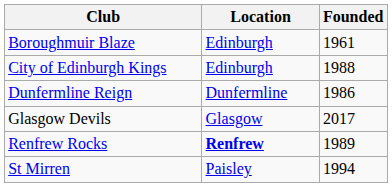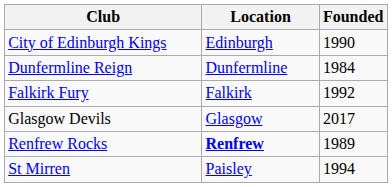- row: Boroughmuir Blaze | Edinburgh | 1961
City of Edinburgh Kings | Founded: 1988 -> 1990
Dunfermline Reign | Founded: 1986 -> 1984
+ row: Falkirk Fury | Falkirk | 1992
